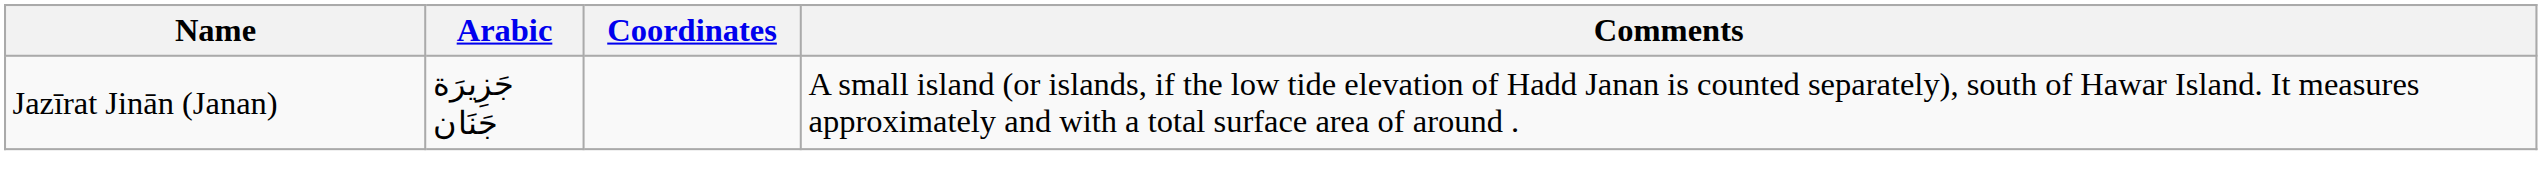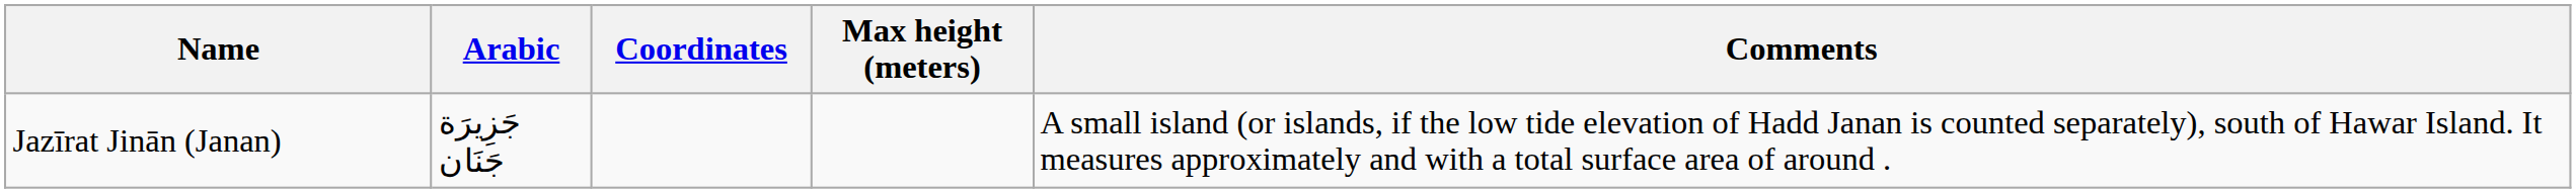+ column: Max height (meters)
